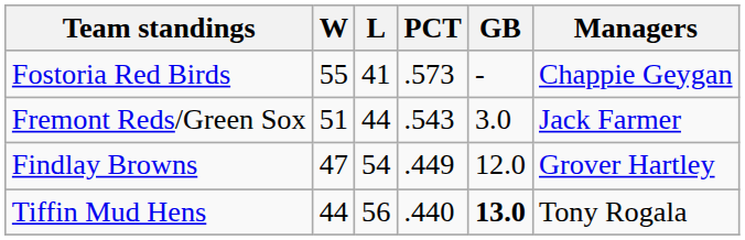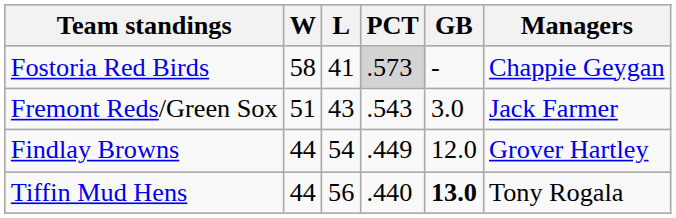Fostoria Red Birds | W: 55 -> 58
Fostoria Red Birds | PCT: no background -> lightgrey background
Fremont Reds/Green Sox | L: 44 -> 43
Findlay Browns | W: 47 -> 44
